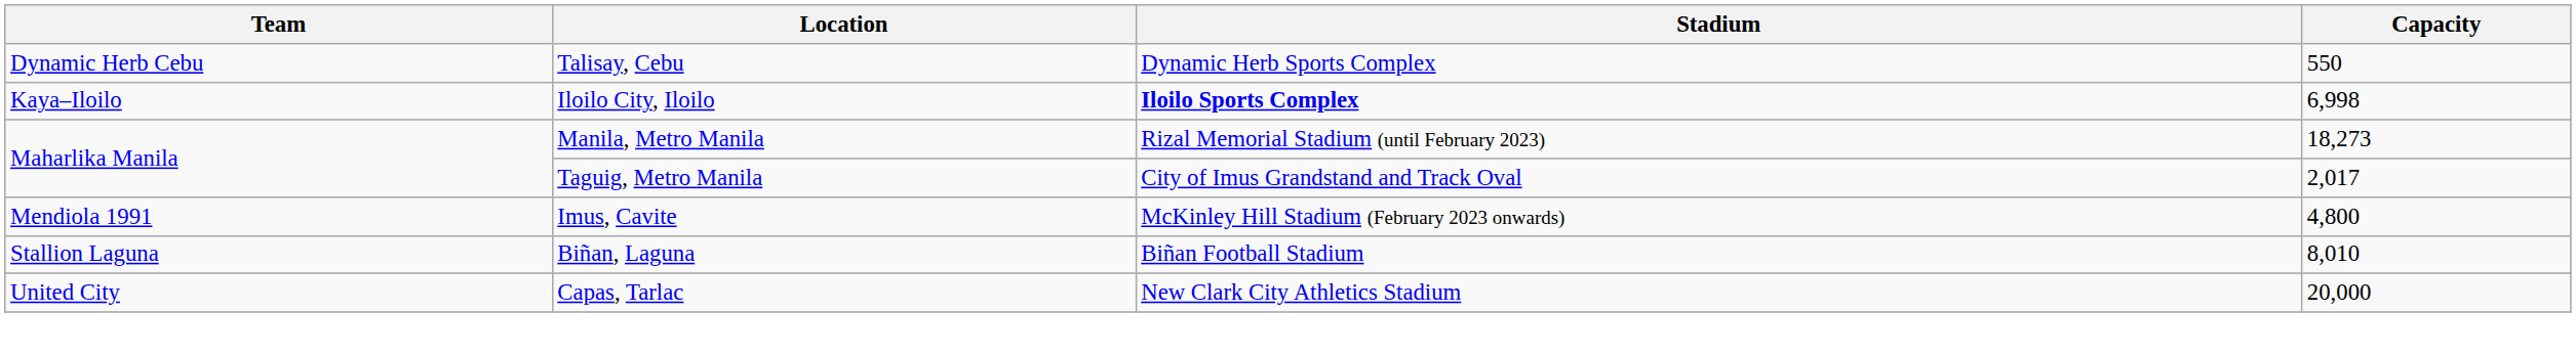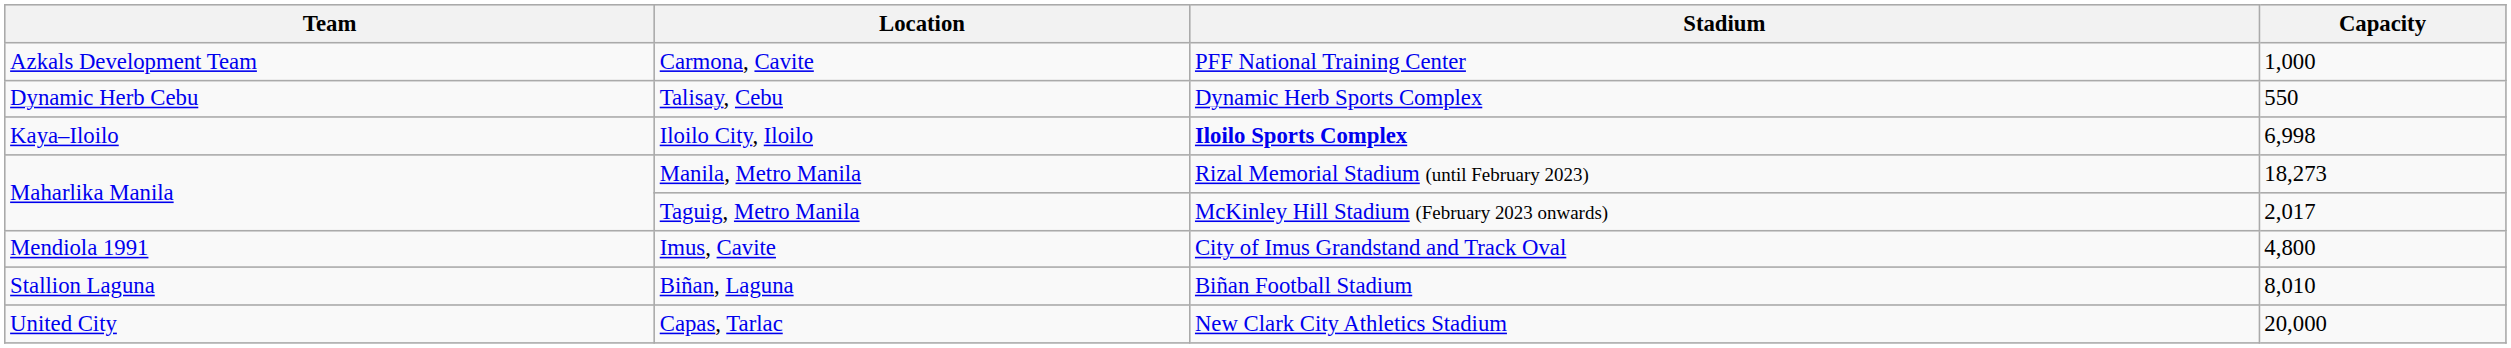+ row: Azkals Development Team | Carmona, Cavite | PFF National Training Center | 1,000
Taguig, Metro Manila | Stadium: City of Imus Grandstand and Track Oval -> McKinley Hill Stadium (February 2023 onwards)
Imus, Cavite | Stadium: McKinley Hill Stadium (February 2023 onwards) -> City of Imus Grandstand and Track Oval
